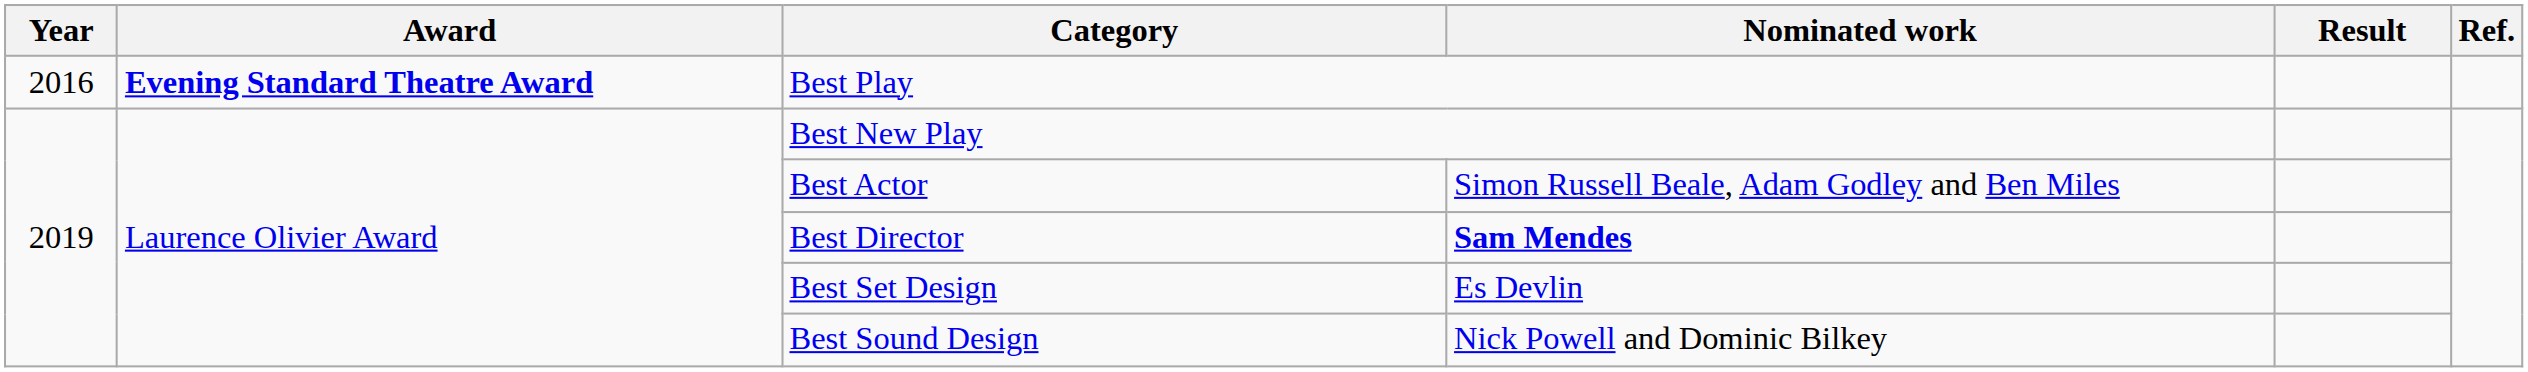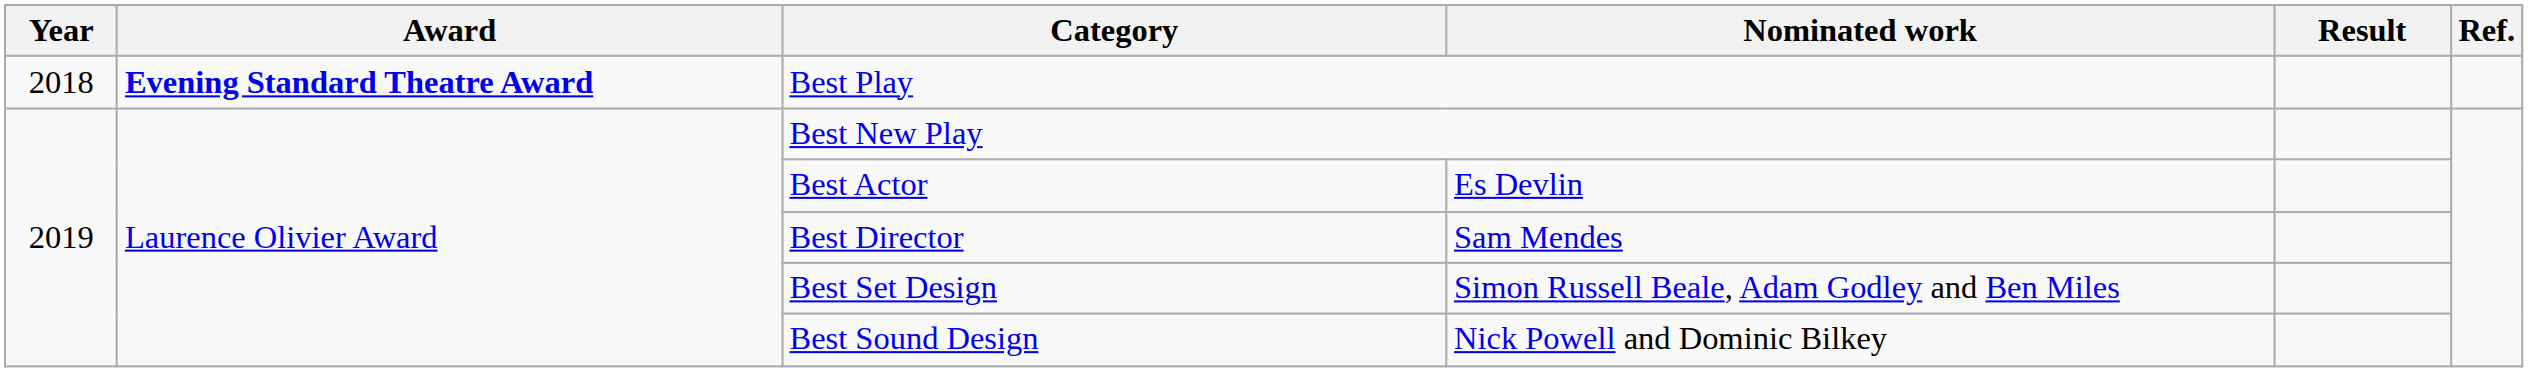Best Play | Year: 2016 -> 2018
Best Actor | Nominated work: Simon Russell Beale, Adam Godley and Ben Miles -> Es Devlin
Best Director | Nominated work: bold -> normal
Best Set Design | Nominated work: Es Devlin -> Simon Russell Beale, Adam Godley and Ben Miles
